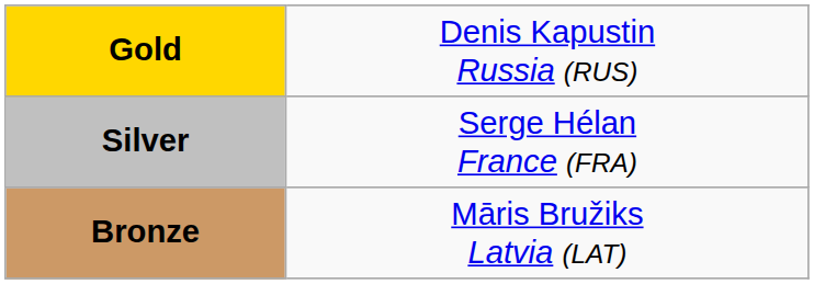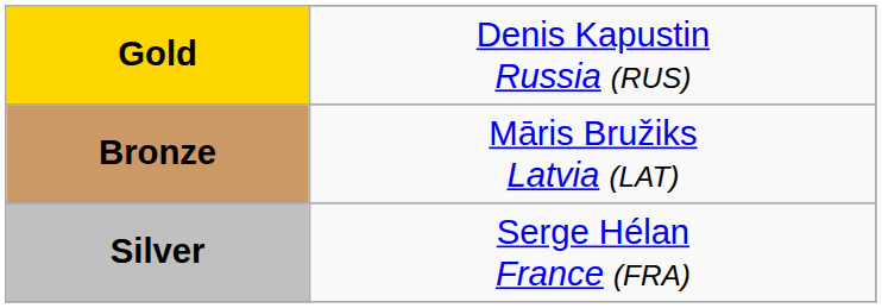rows swapped: Silver <-> Bronze
